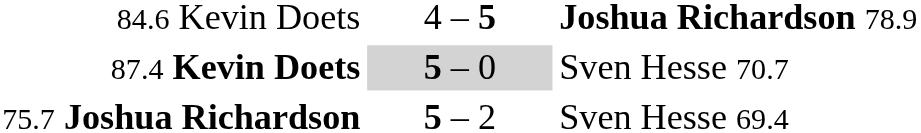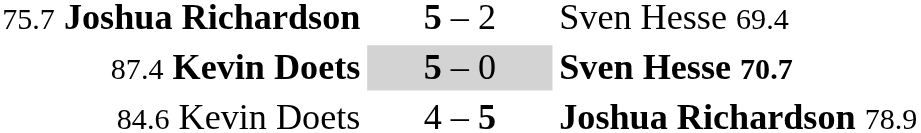rows swapped: 75.7 Joshua Richardson <-> 84.6 Kevin Doets
87.4 Kevin Doets | column 3: normal -> bold
